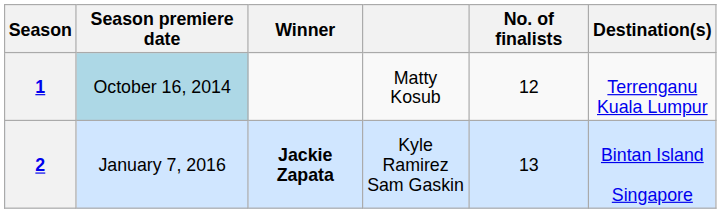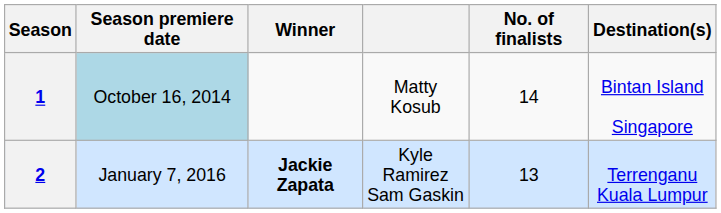1 | No. of finalists: 12 -> 14
1 | Destination(s): Terrenganu Kuala Lumpur -> Bintan Island Singapore
2 | Destination(s): Bintan Island Singapore -> Terrenganu Kuala Lumpur
